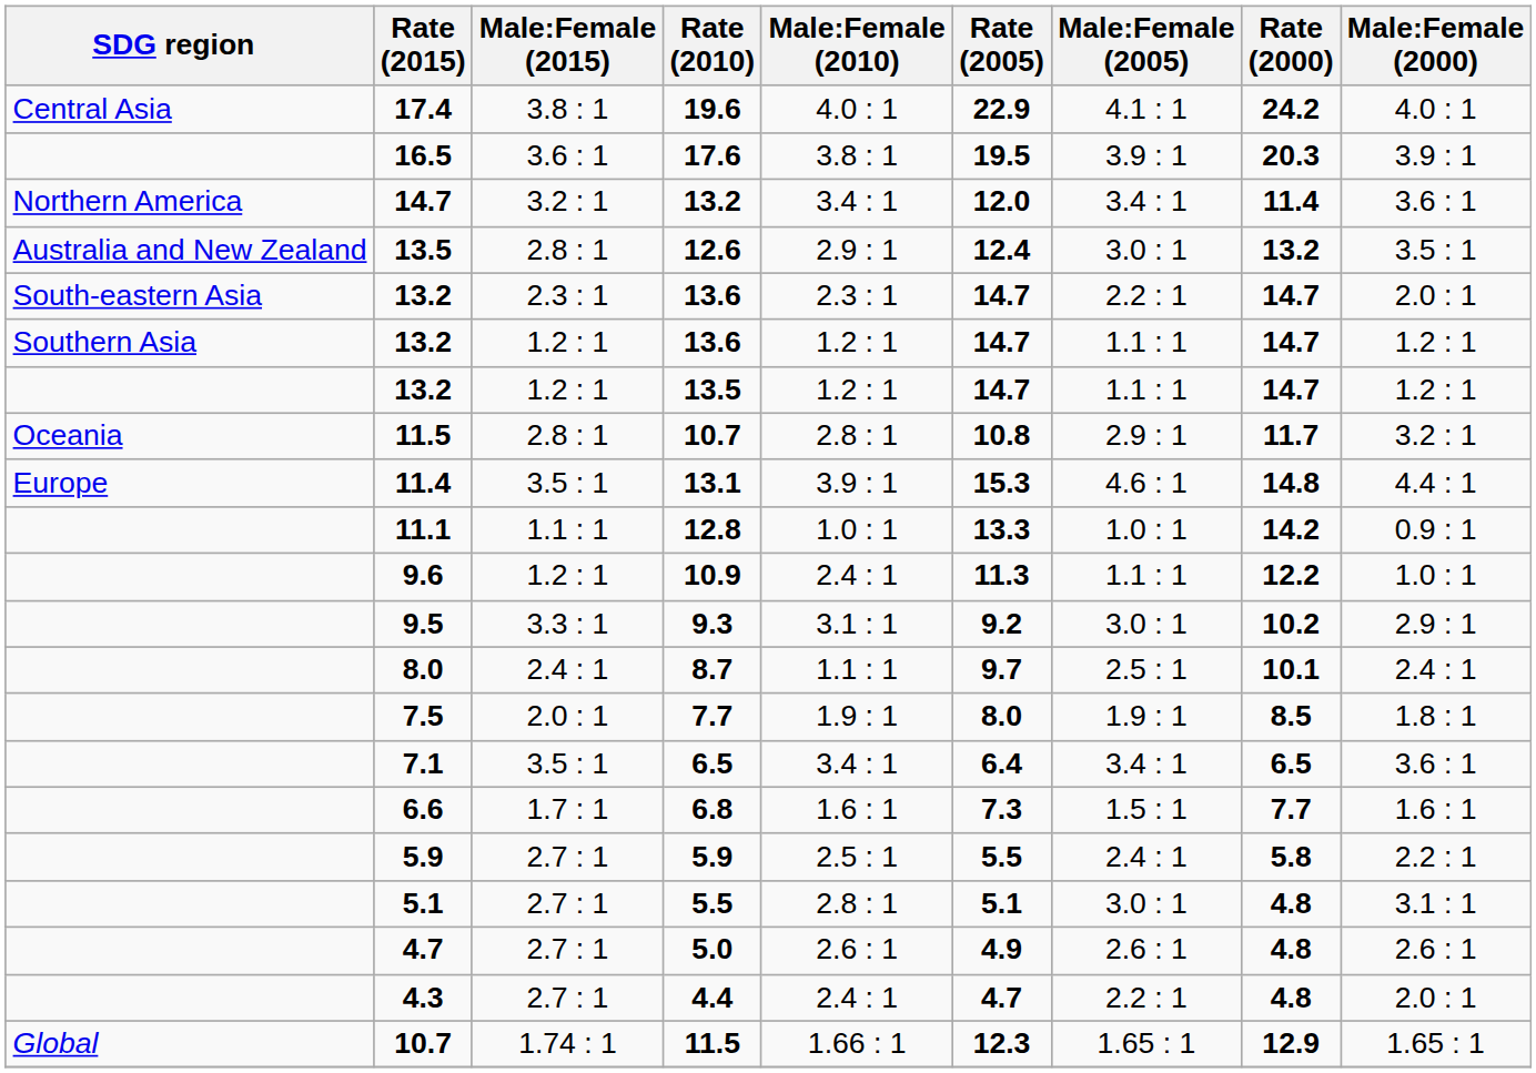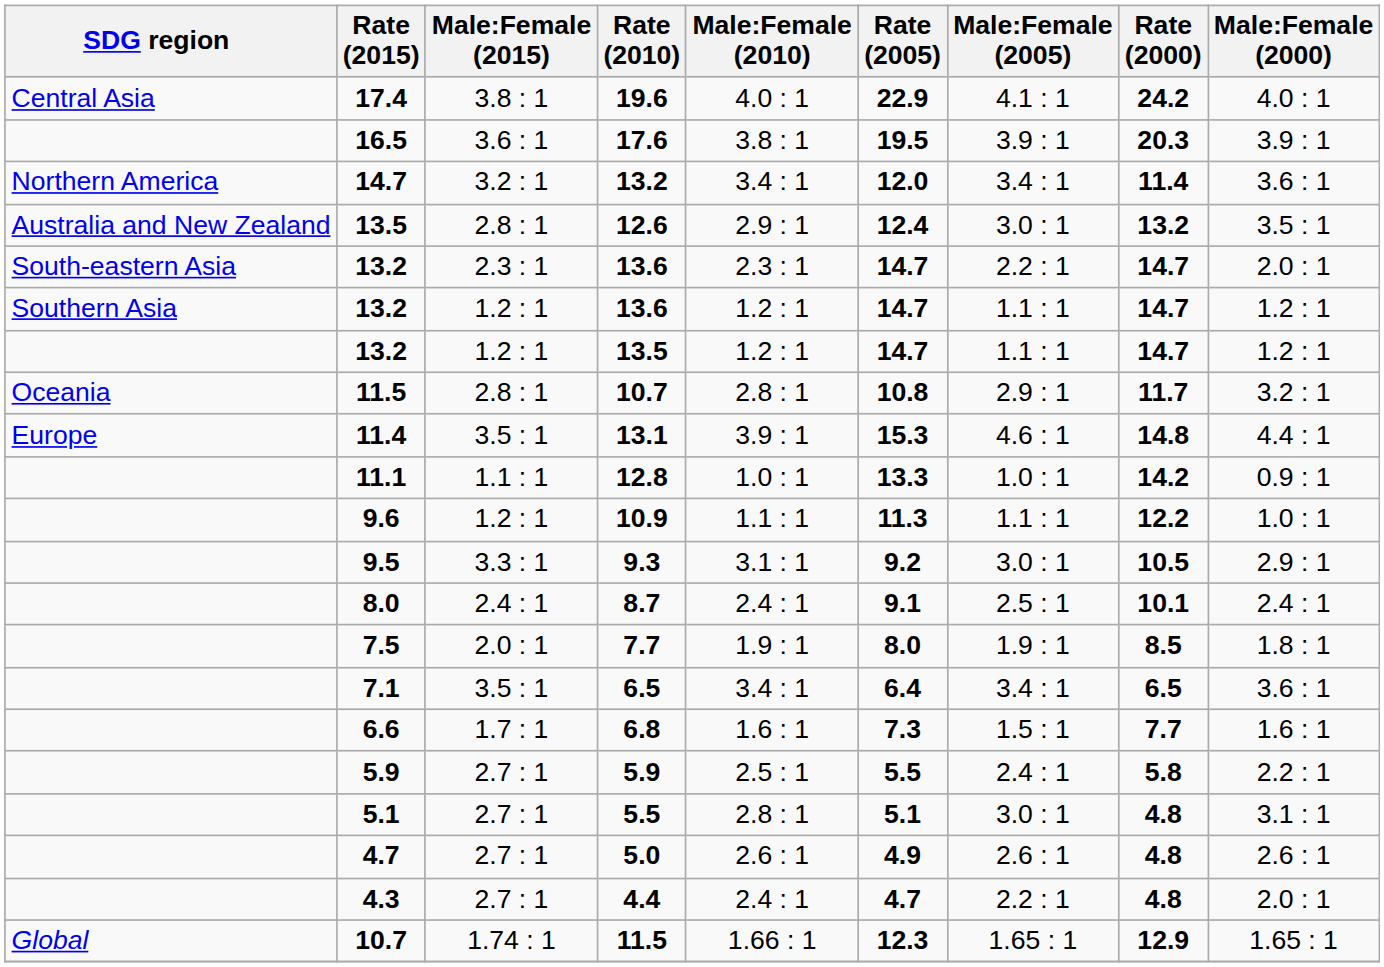10.9 | Male:Female (2010): 2.4 : 1 -> 1.1 : 1
9.3 | Rate (2000): 10.2 -> 10.5
8.7 | Male:Female (2010): 1.1 : 1 -> 2.4 : 1
8.7 | Rate (2005): 9.7 -> 9.1
